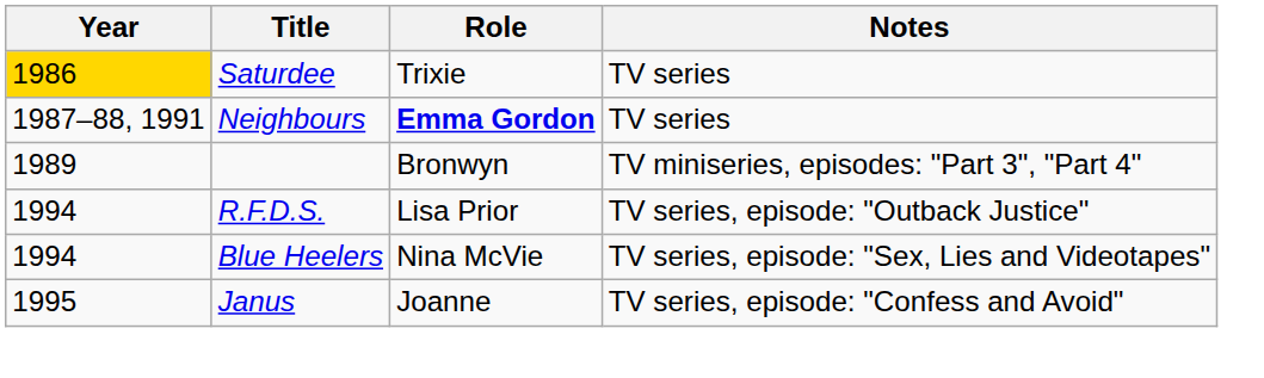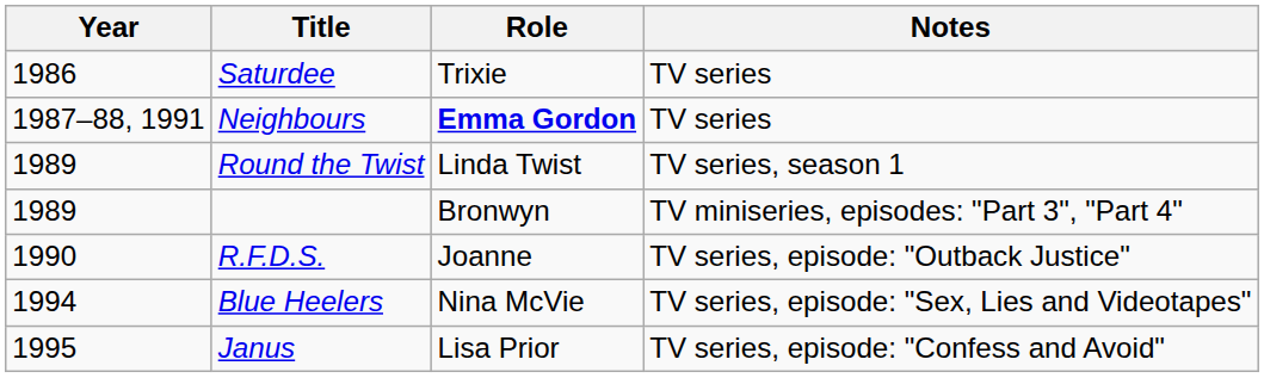Saturdee | Year: gold background -> no background
+ row: 1989 | Round the Twist | Linda Twist | TV series, season 1
R.F.D.S. | Year: 1994 -> 1990
R.F.D.S. | Role: Lisa Prior -> Joanne
Janus | Role: Joanne -> Lisa Prior
